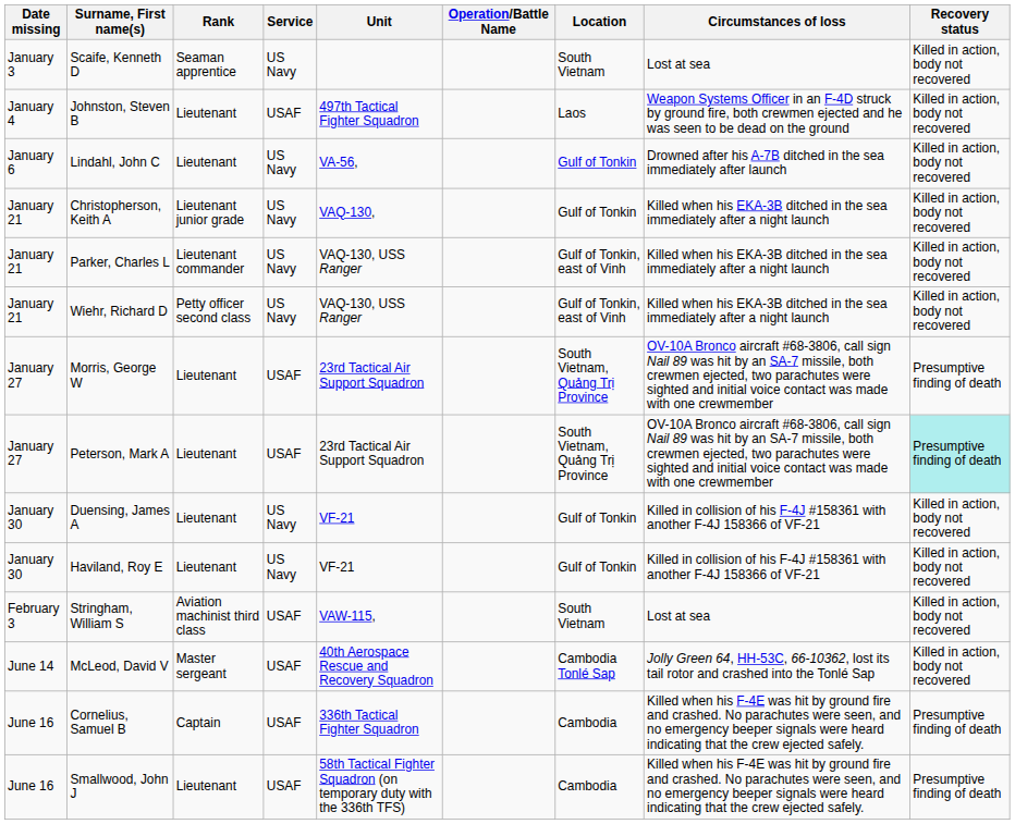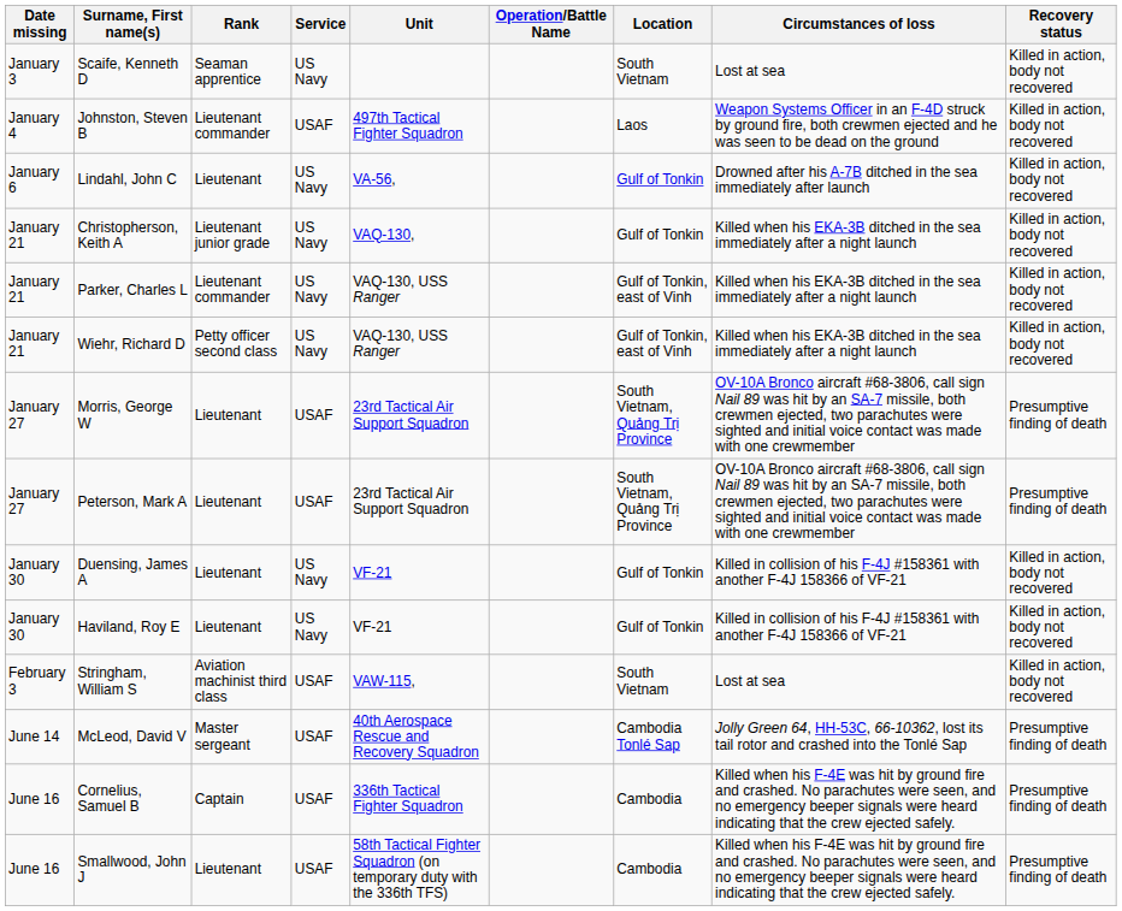Johnston, Steven B | Rank: Lieutenant -> Lieutenant commander
Peterson, Mark A | Recovery status: paleturquoise background -> no background
McLeod, David V | Recovery status: Killed in action, body not recovered -> Presumptive finding of death
